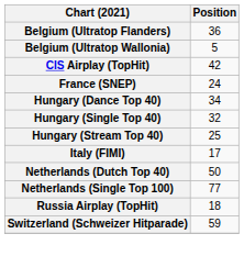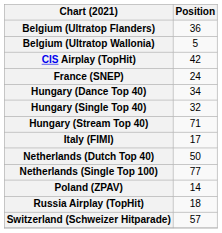Hungary (Stream Top 40) | Position: 25 -> 71
+ row: Poland (ZPAV) | 14
Switzerland (Schweizer Hitparade) | Position: 59 -> 57
